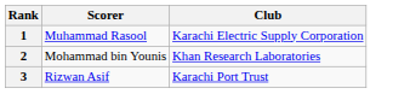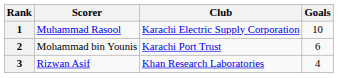+ column: Goals | 10 | 6 | 4
2 | Club: Khan Research Laboratories -> Karachi Port Trust
3 | Club: Karachi Port Trust -> Khan Research Laboratories
